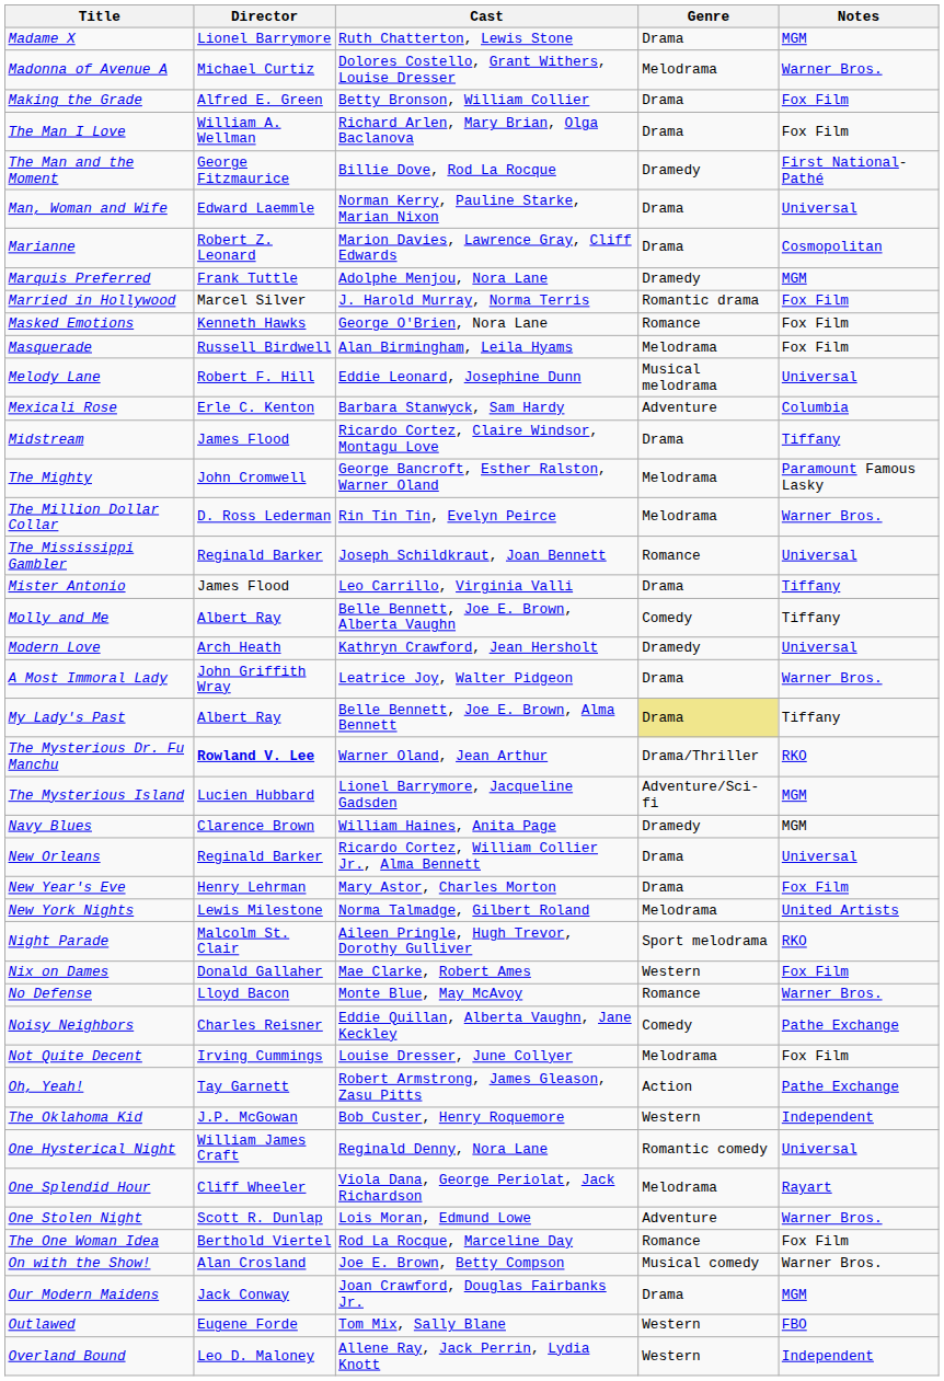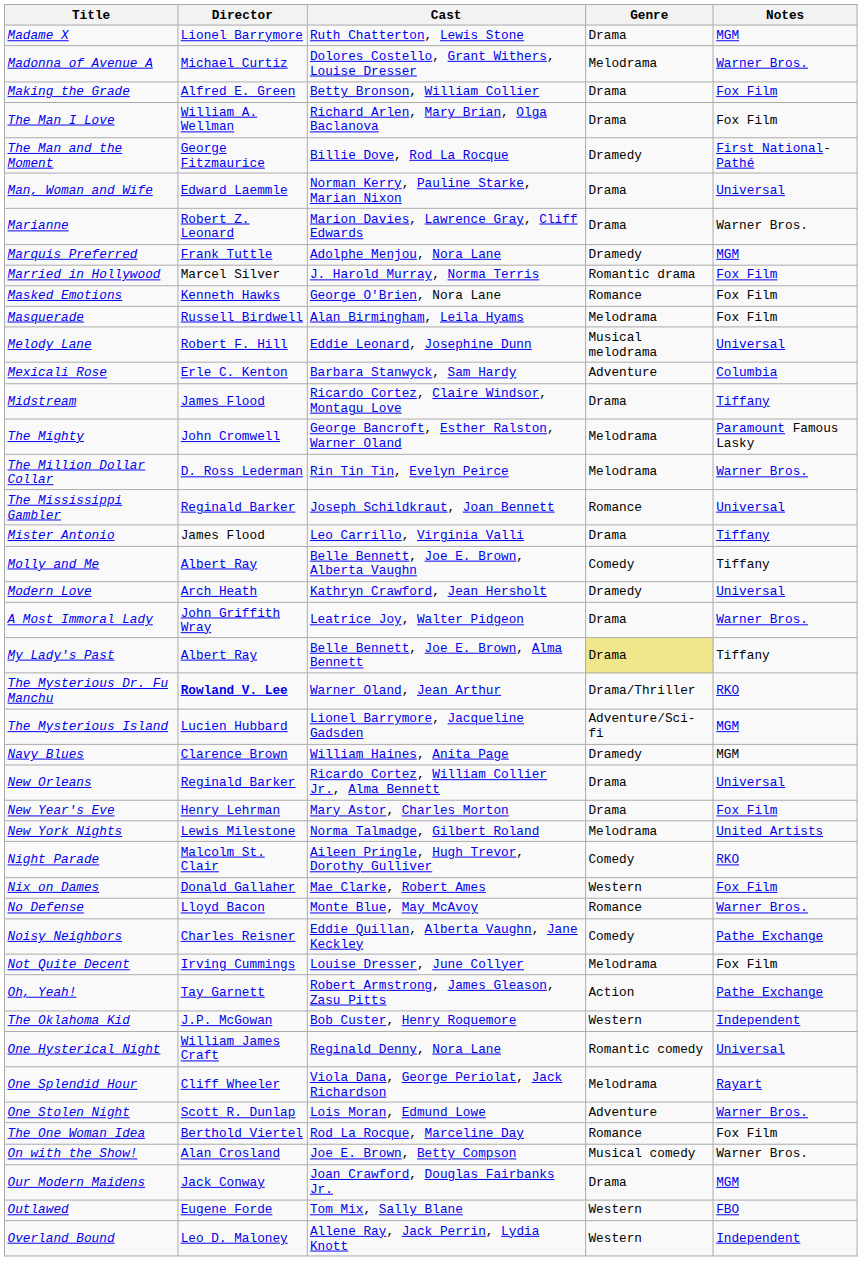Marianne | Notes: Cosmopolitan -> Warner Bros.
Night Parade | Genre: Sport melodrama -> Comedy
